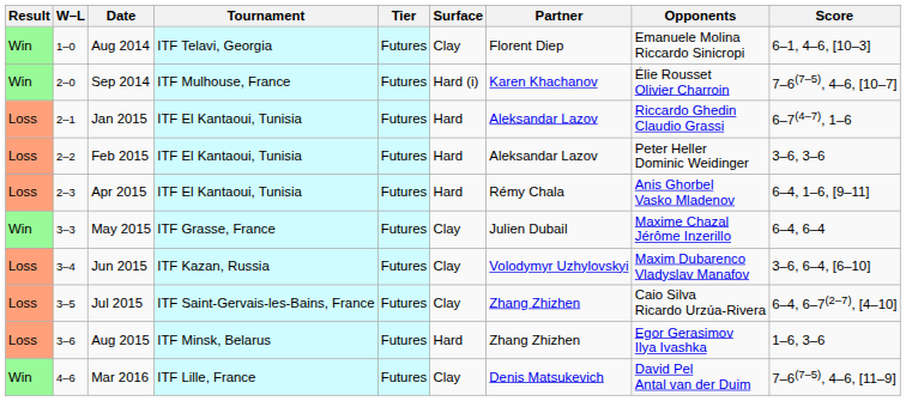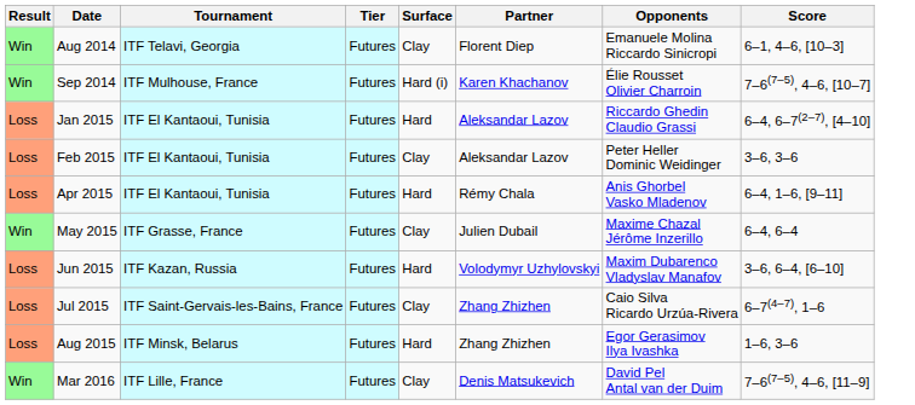- column: W–L | 1–0 | 2–0 | 2–1 | 2–2 | 2–3 | 3–3 | 3–4 | 3–5 | 3–6 | 4–6
Jan 2015 | Score: 6–7(4–7), 1–6 -> 6–4, 6–7(2–7), [4–10]
Feb 2015 | Surface: Hard -> Clay
Jun 2015 | Surface: Clay -> Hard
Jul 2015 | Score: 6–4, 6–7(2–7), [4–10] -> 6–7(4–7), 1–6
